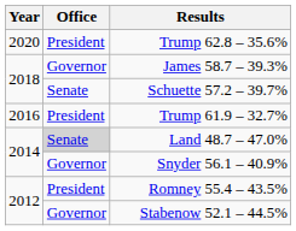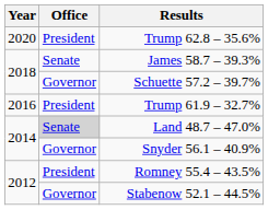James 58.7 – 39.3% | Office: Governor -> Senate
Schuette 57.2 – 39.7% | Office: Senate -> Governor
